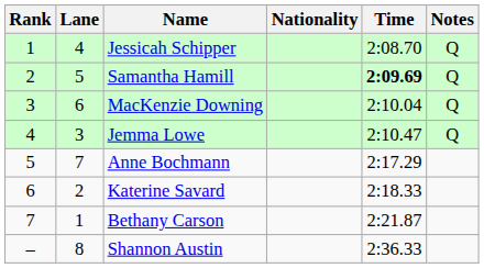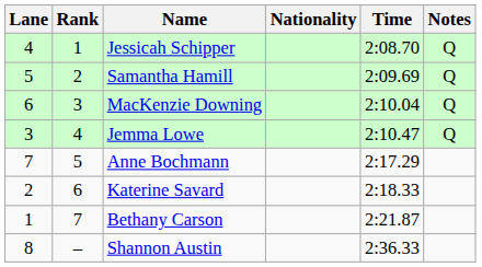columns swapped: Rank <-> Lane
Samantha Hamill | Time: bold -> normal
